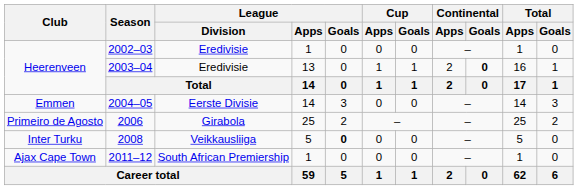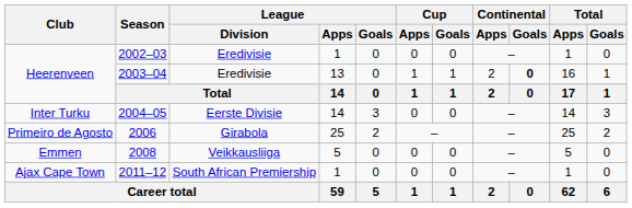2004–05 | Club: Emmen -> Inter Turku
2008 | Club: Inter Turku -> Emmen
2008 | League / Goals: bold -> normal
